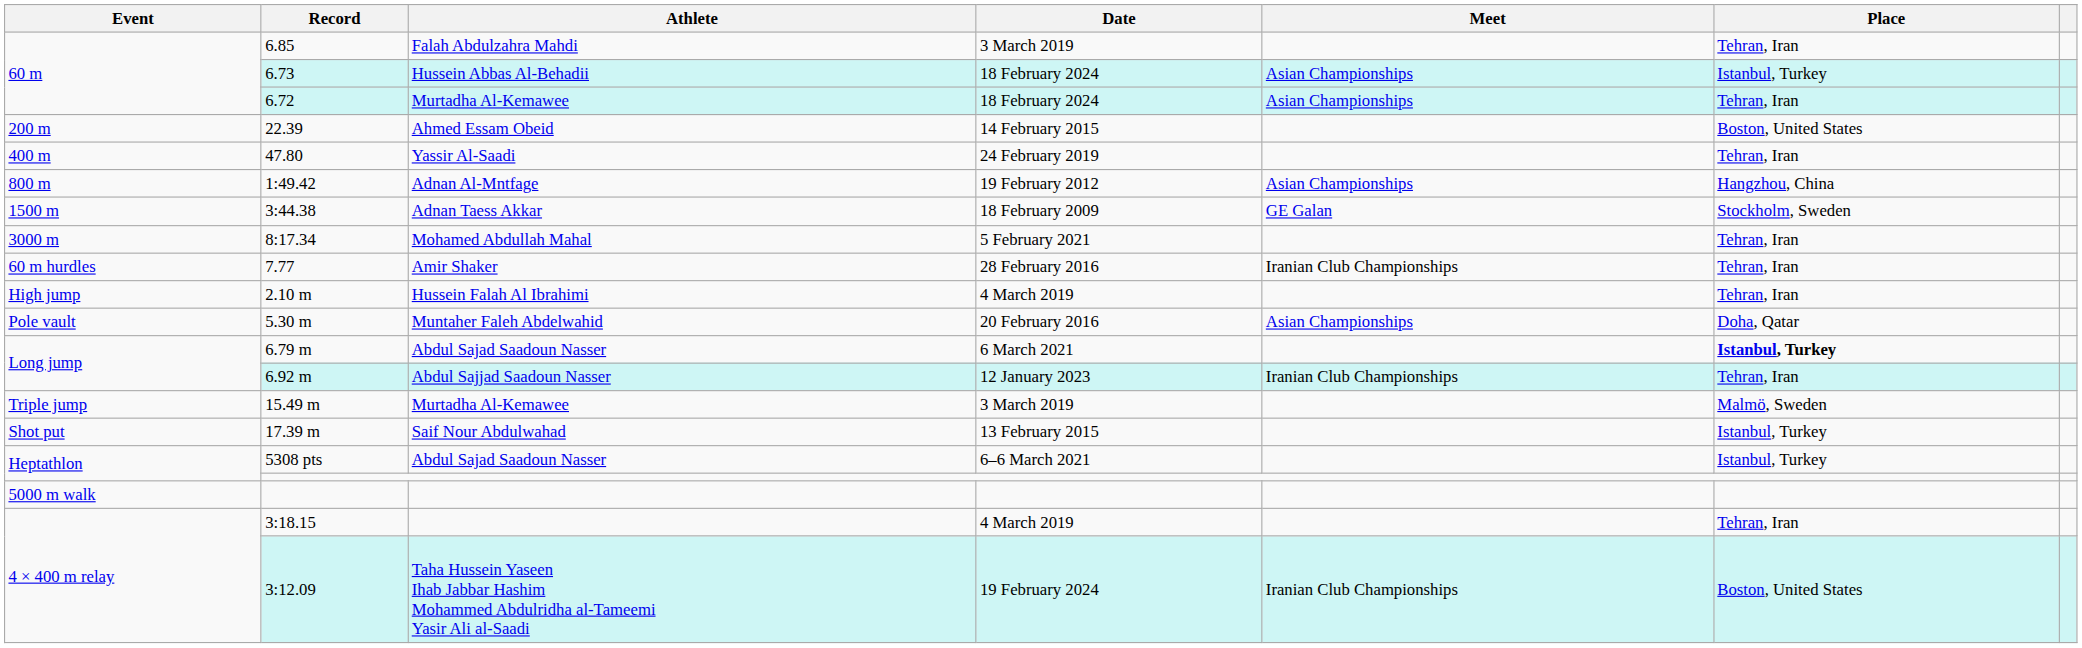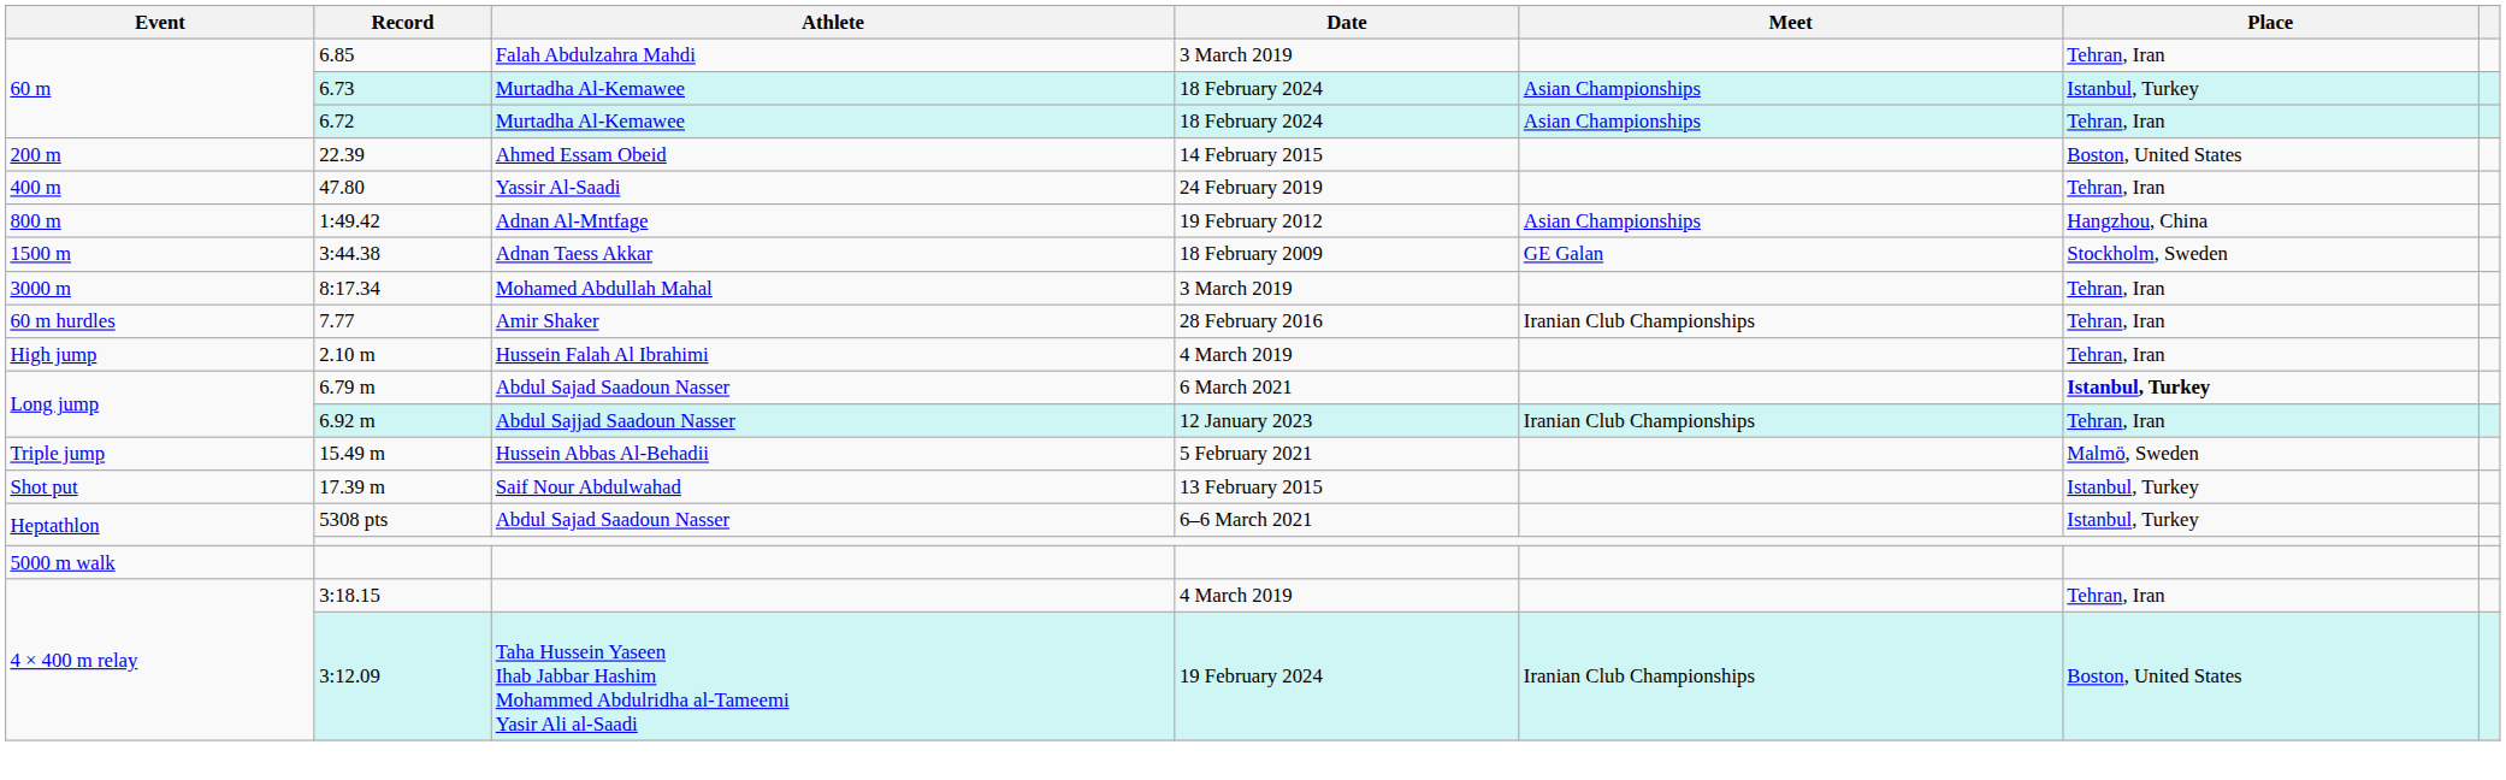6.73 | Athlete: Hussein Abbas Al-Behadii -> Murtadha Al-Kemawee
8:17.34 | Date: 5 February 2021 -> 3 March 2019
- row: Pole vault | 5.30 m | Muntaher Faleh Abdelwahid | 20 February 2016 | Asian Championships | Doha, Qatar
15.49 m | Athlete: Murtadha Al-Kemawee -> Hussein Abbas Al-Behadii
15.49 m | Date: 3 March 2019 -> 5 February 2021
